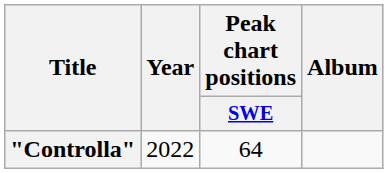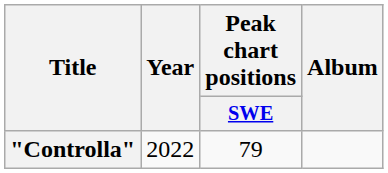"Controlla" | Peak chart positions / SWE: 64 -> 79
